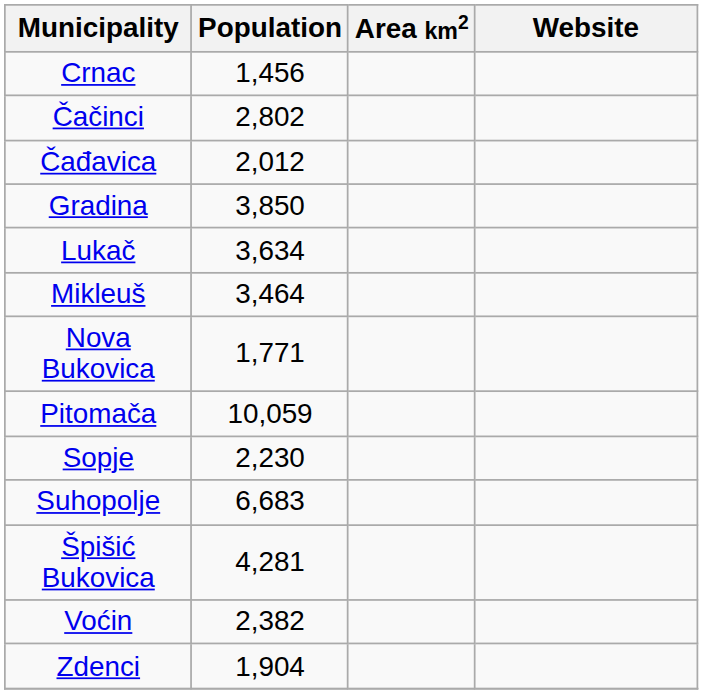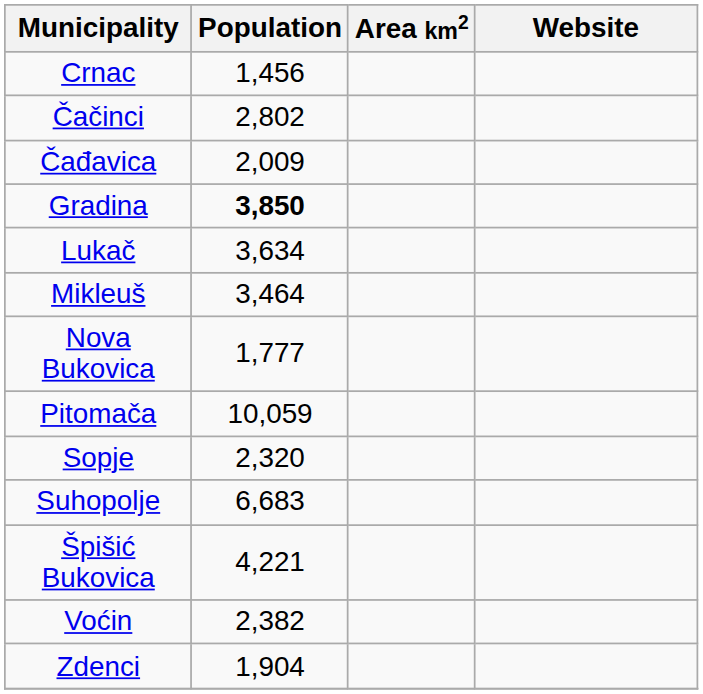Čađavica | Population: 2,012 -> 2,009
Gradina | Population: normal -> bold
Nova Bukovica | Population: 1,771 -> 1,777
Sopje | Population: 2,230 -> 2,320
Špišić Bukovica | Population: 4,281 -> 4,221
